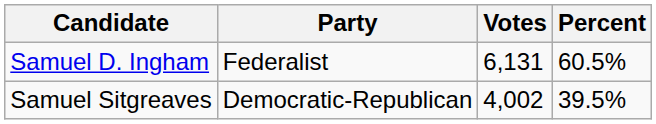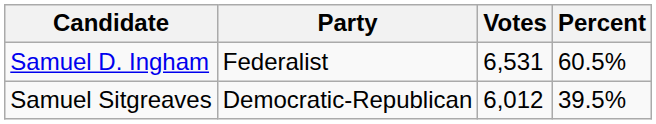Samuel D. Ingham | Votes: 6,131 -> 6,531
Samuel Sitgreaves | Votes: 4,002 -> 6,012
